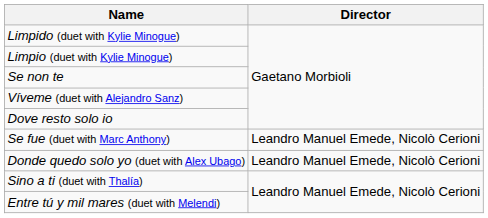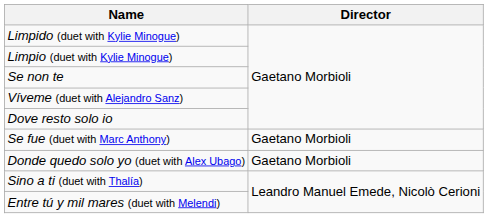Se fue (duet with Marc Anthony) | Director: Leandro Manuel Emede, Nicolò Cerioni -> Gaetano Morbioli
Donde quedo solo yo (duet with Alex Ubago) | Director: Leandro Manuel Emede, Nicolò Cerioni -> Gaetano Morbioli
